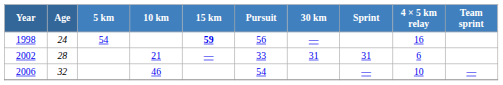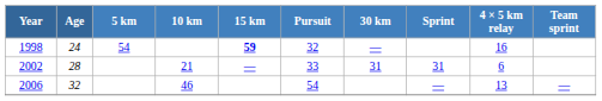1998 | Pursuit: 56 -> 32
2006 | 4 × 5 km relay: 10 -> 13
